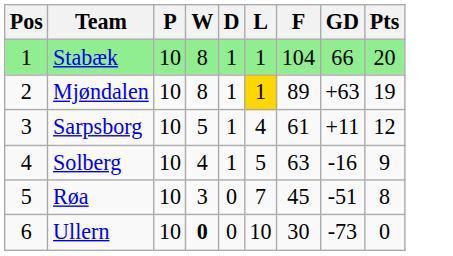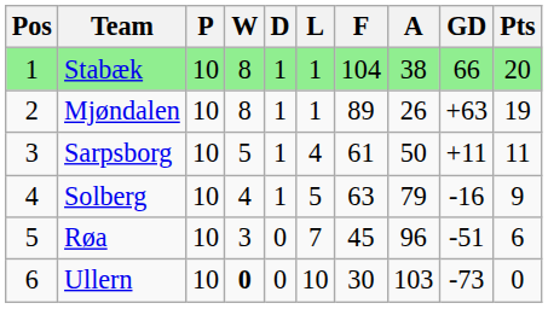+ column: A | 38 | 26 | 50 | 79 | 96 | 103
Mjøndalen | L: gold background -> no background
Sarpsborg | Pts: 12 -> 11
Røa | Pts: 8 -> 6
